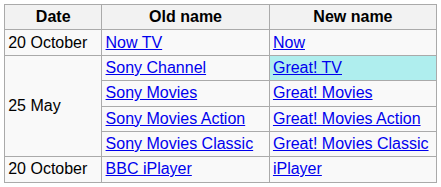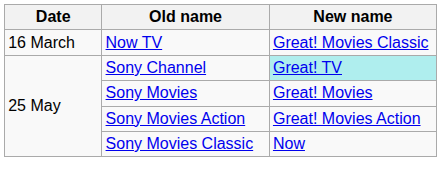Now TV | Date: 20 October -> 16 March
Now TV | New name: Now -> Great! Movies Classic
Sony Movies Classic | New name: Great! Movies Classic -> Now
- row: 20 October | BBC iPlayer | iPlayer
